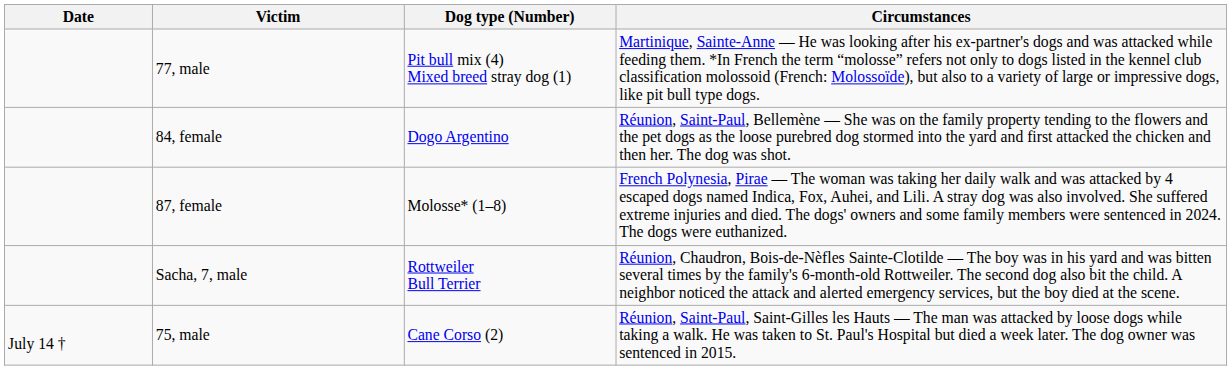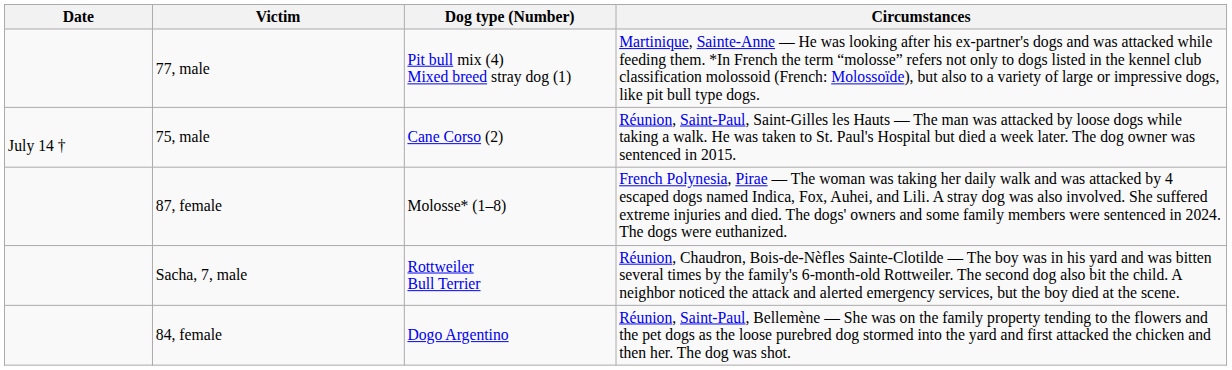rows swapped: 84, female <-> 75, male
